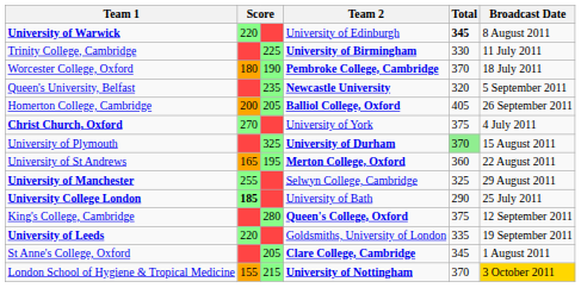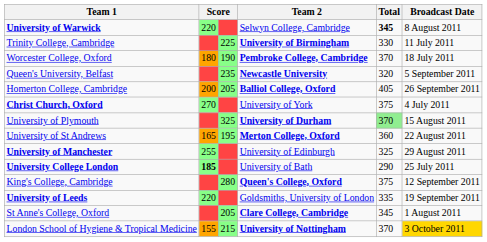University of Warwick | Team 2: University of Edinburgh -> Selwyn College, Cambridge
University of Manchester | Team 2: Selwyn College, Cambridge -> University of Edinburgh
